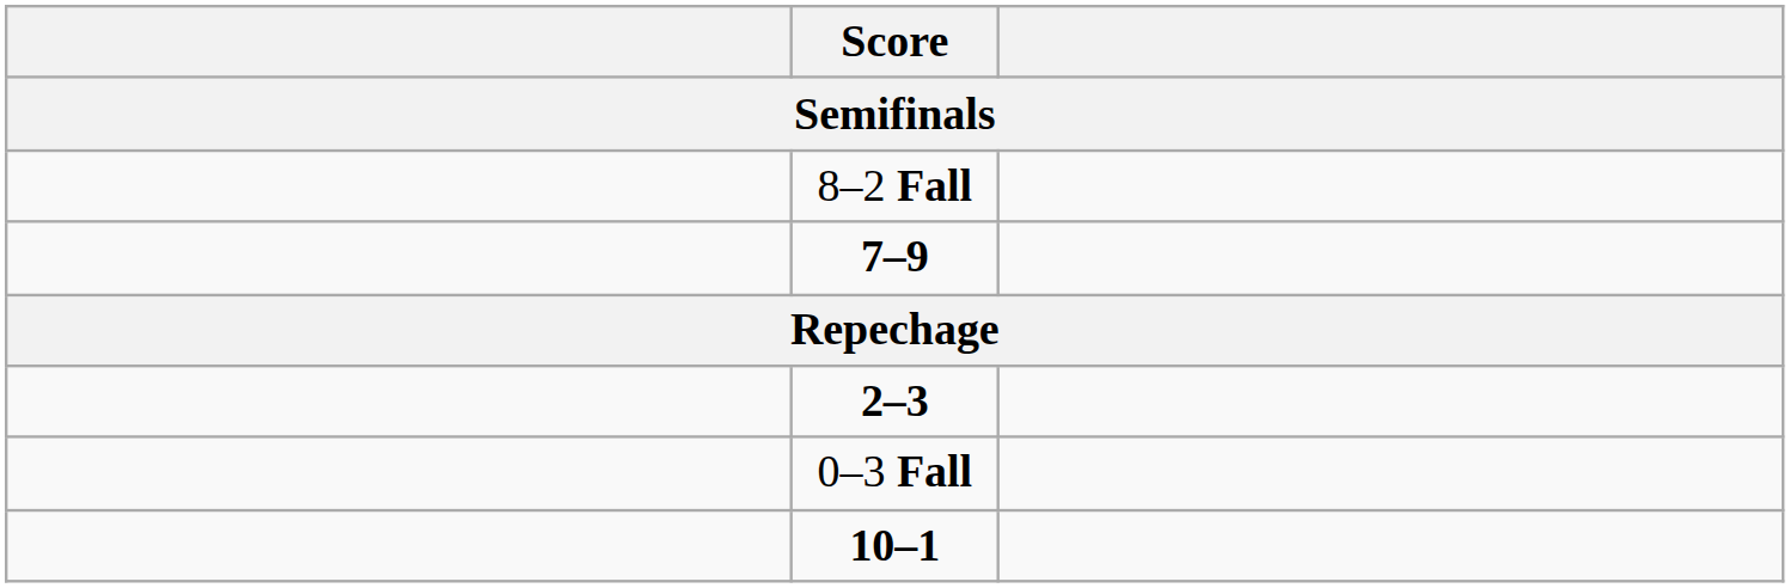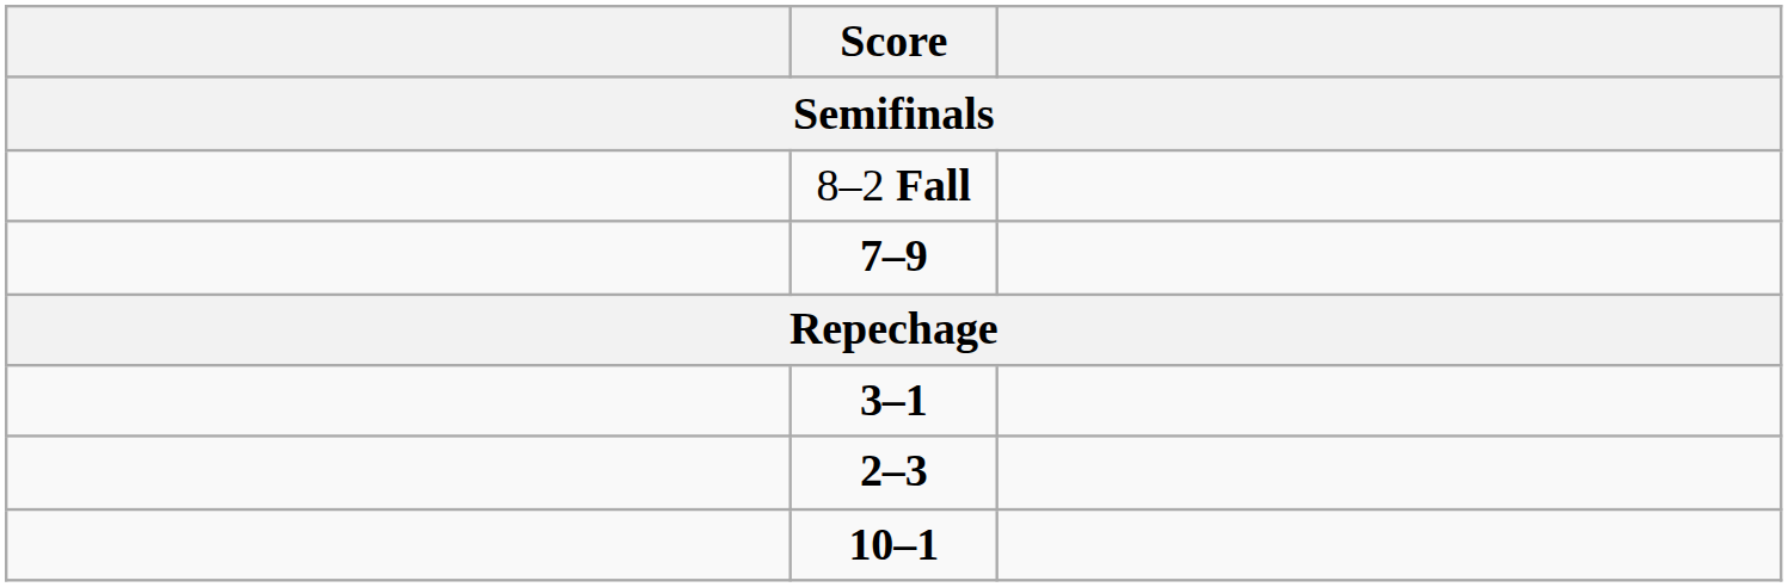+ row: 3–1
- row: 0–3 Fall
